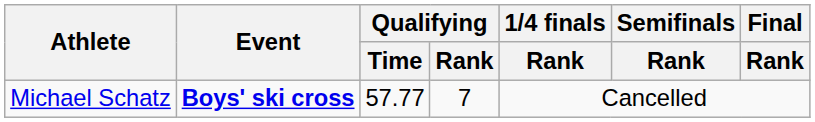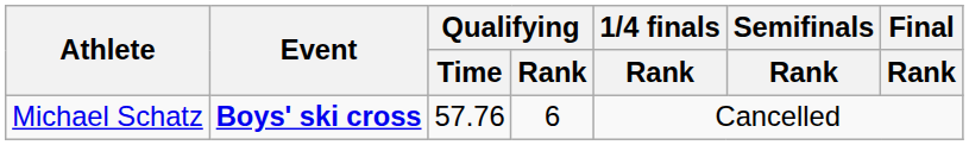Michael Schatz | Qualifying / Time: 57.77 -> 57.76
Michael Schatz | Qualifying / Rank: 7 -> 6
